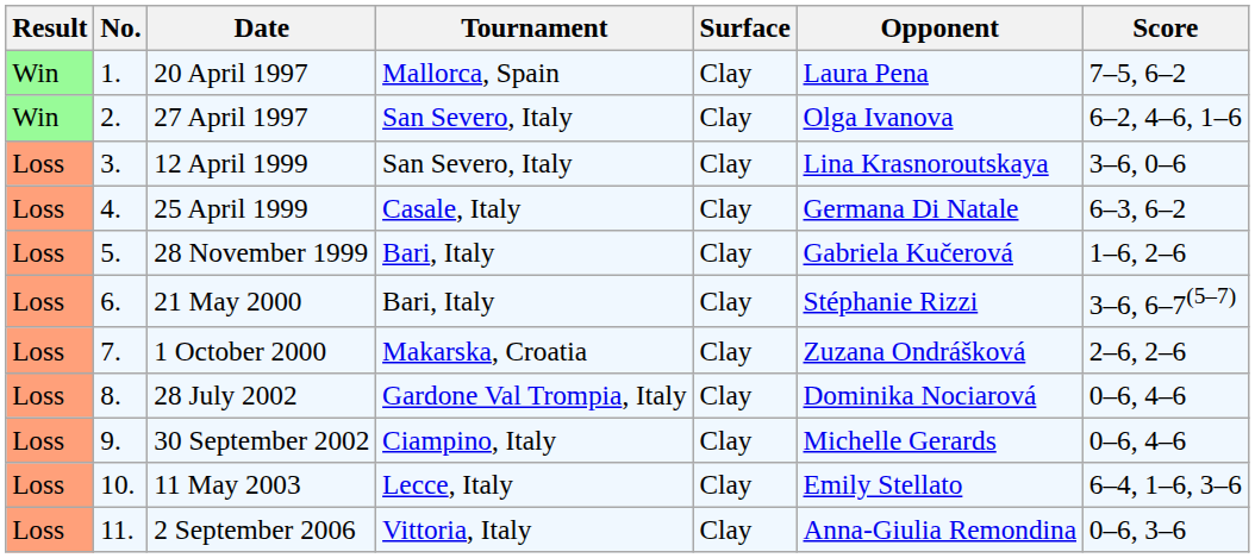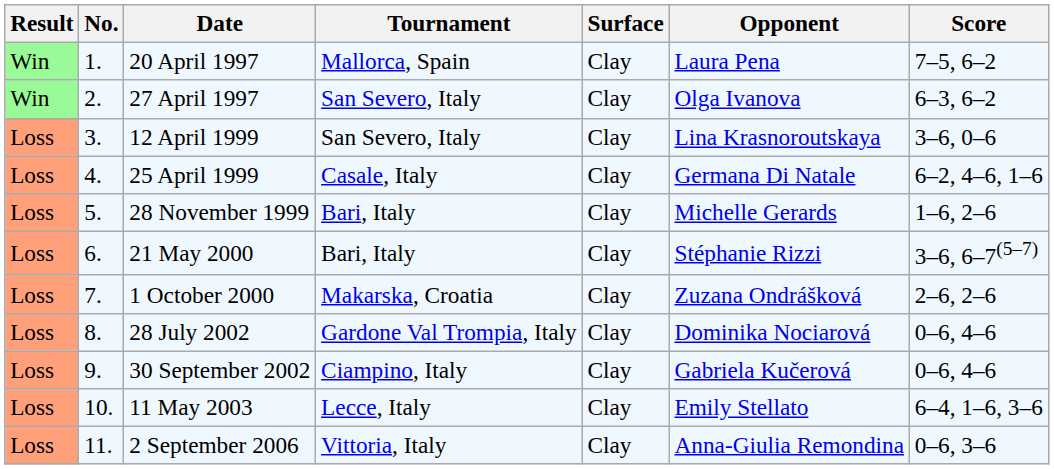27 April 1997 | Score: 6–2, 4–6, 1–6 -> 6–3, 6–2
25 April 1999 | Score: 6–3, 6–2 -> 6–2, 4–6, 1–6
28 November 1999 | Opponent: Gabriela Kučerová -> Michelle Gerards
30 September 2002 | Opponent: Michelle Gerards -> Gabriela Kučerová
